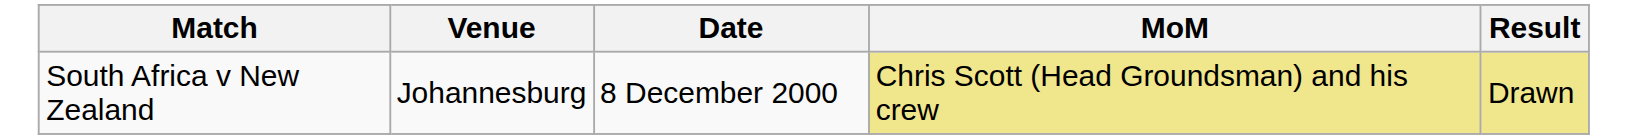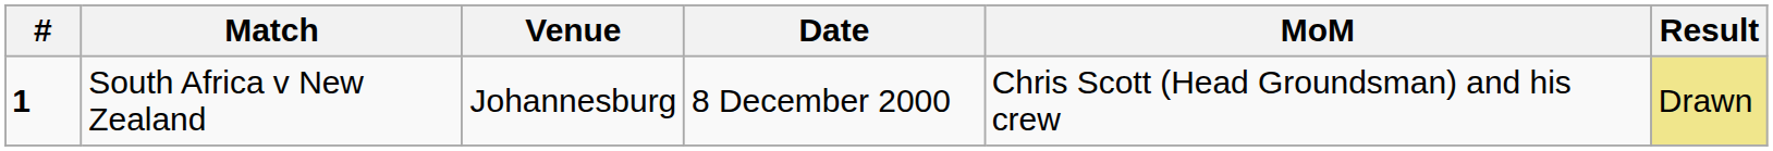+ column: # | 1
South Africa v New Zealand | MoM: khaki background -> no background
